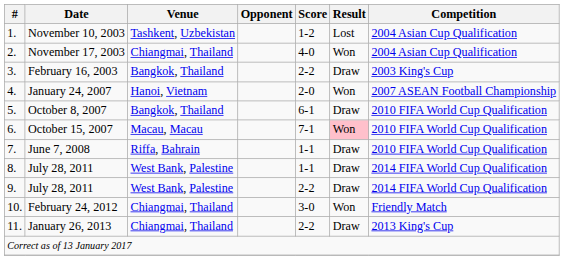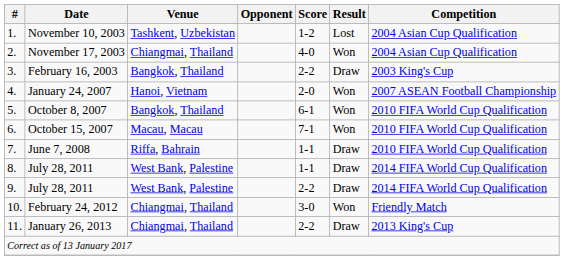October 8, 2007 | Result: Draw -> Won
October 15, 2007 | Result: pink background -> no background
